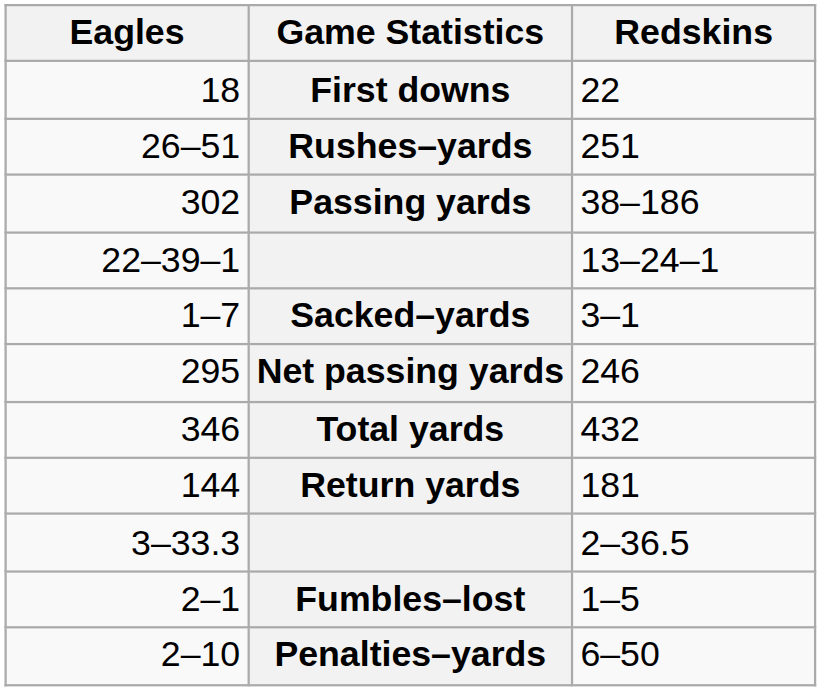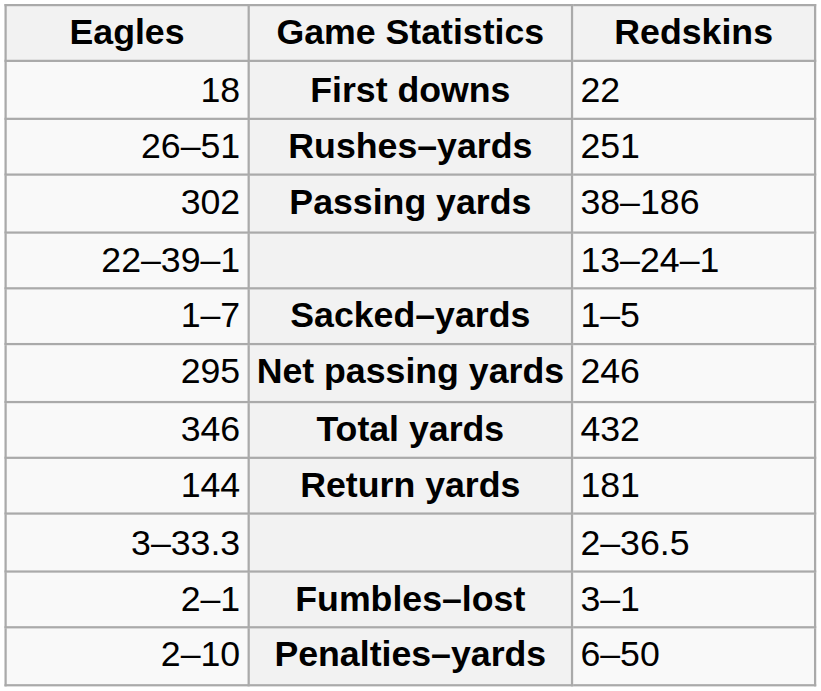Sacked–yards | Redskins: 3–1 -> 1–5
Fumbles–lost | Redskins: 1–5 -> 3–1
